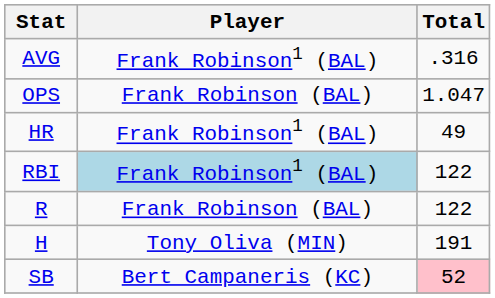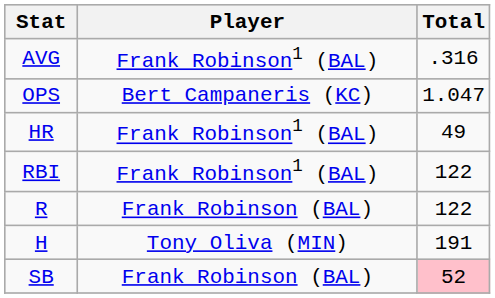OPS | Player: Frank Robinson (BAL) -> Bert Campaneris (KC)
RBI | Player: lightblue background -> no background
SB | Player: Bert Campaneris (KC) -> Frank Robinson (BAL)
